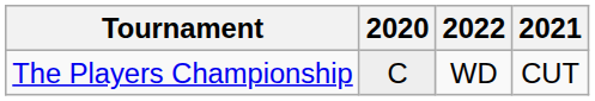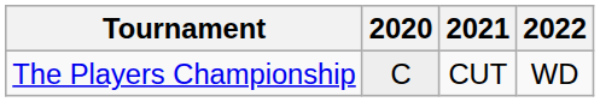columns swapped: 2021 <-> 2022
